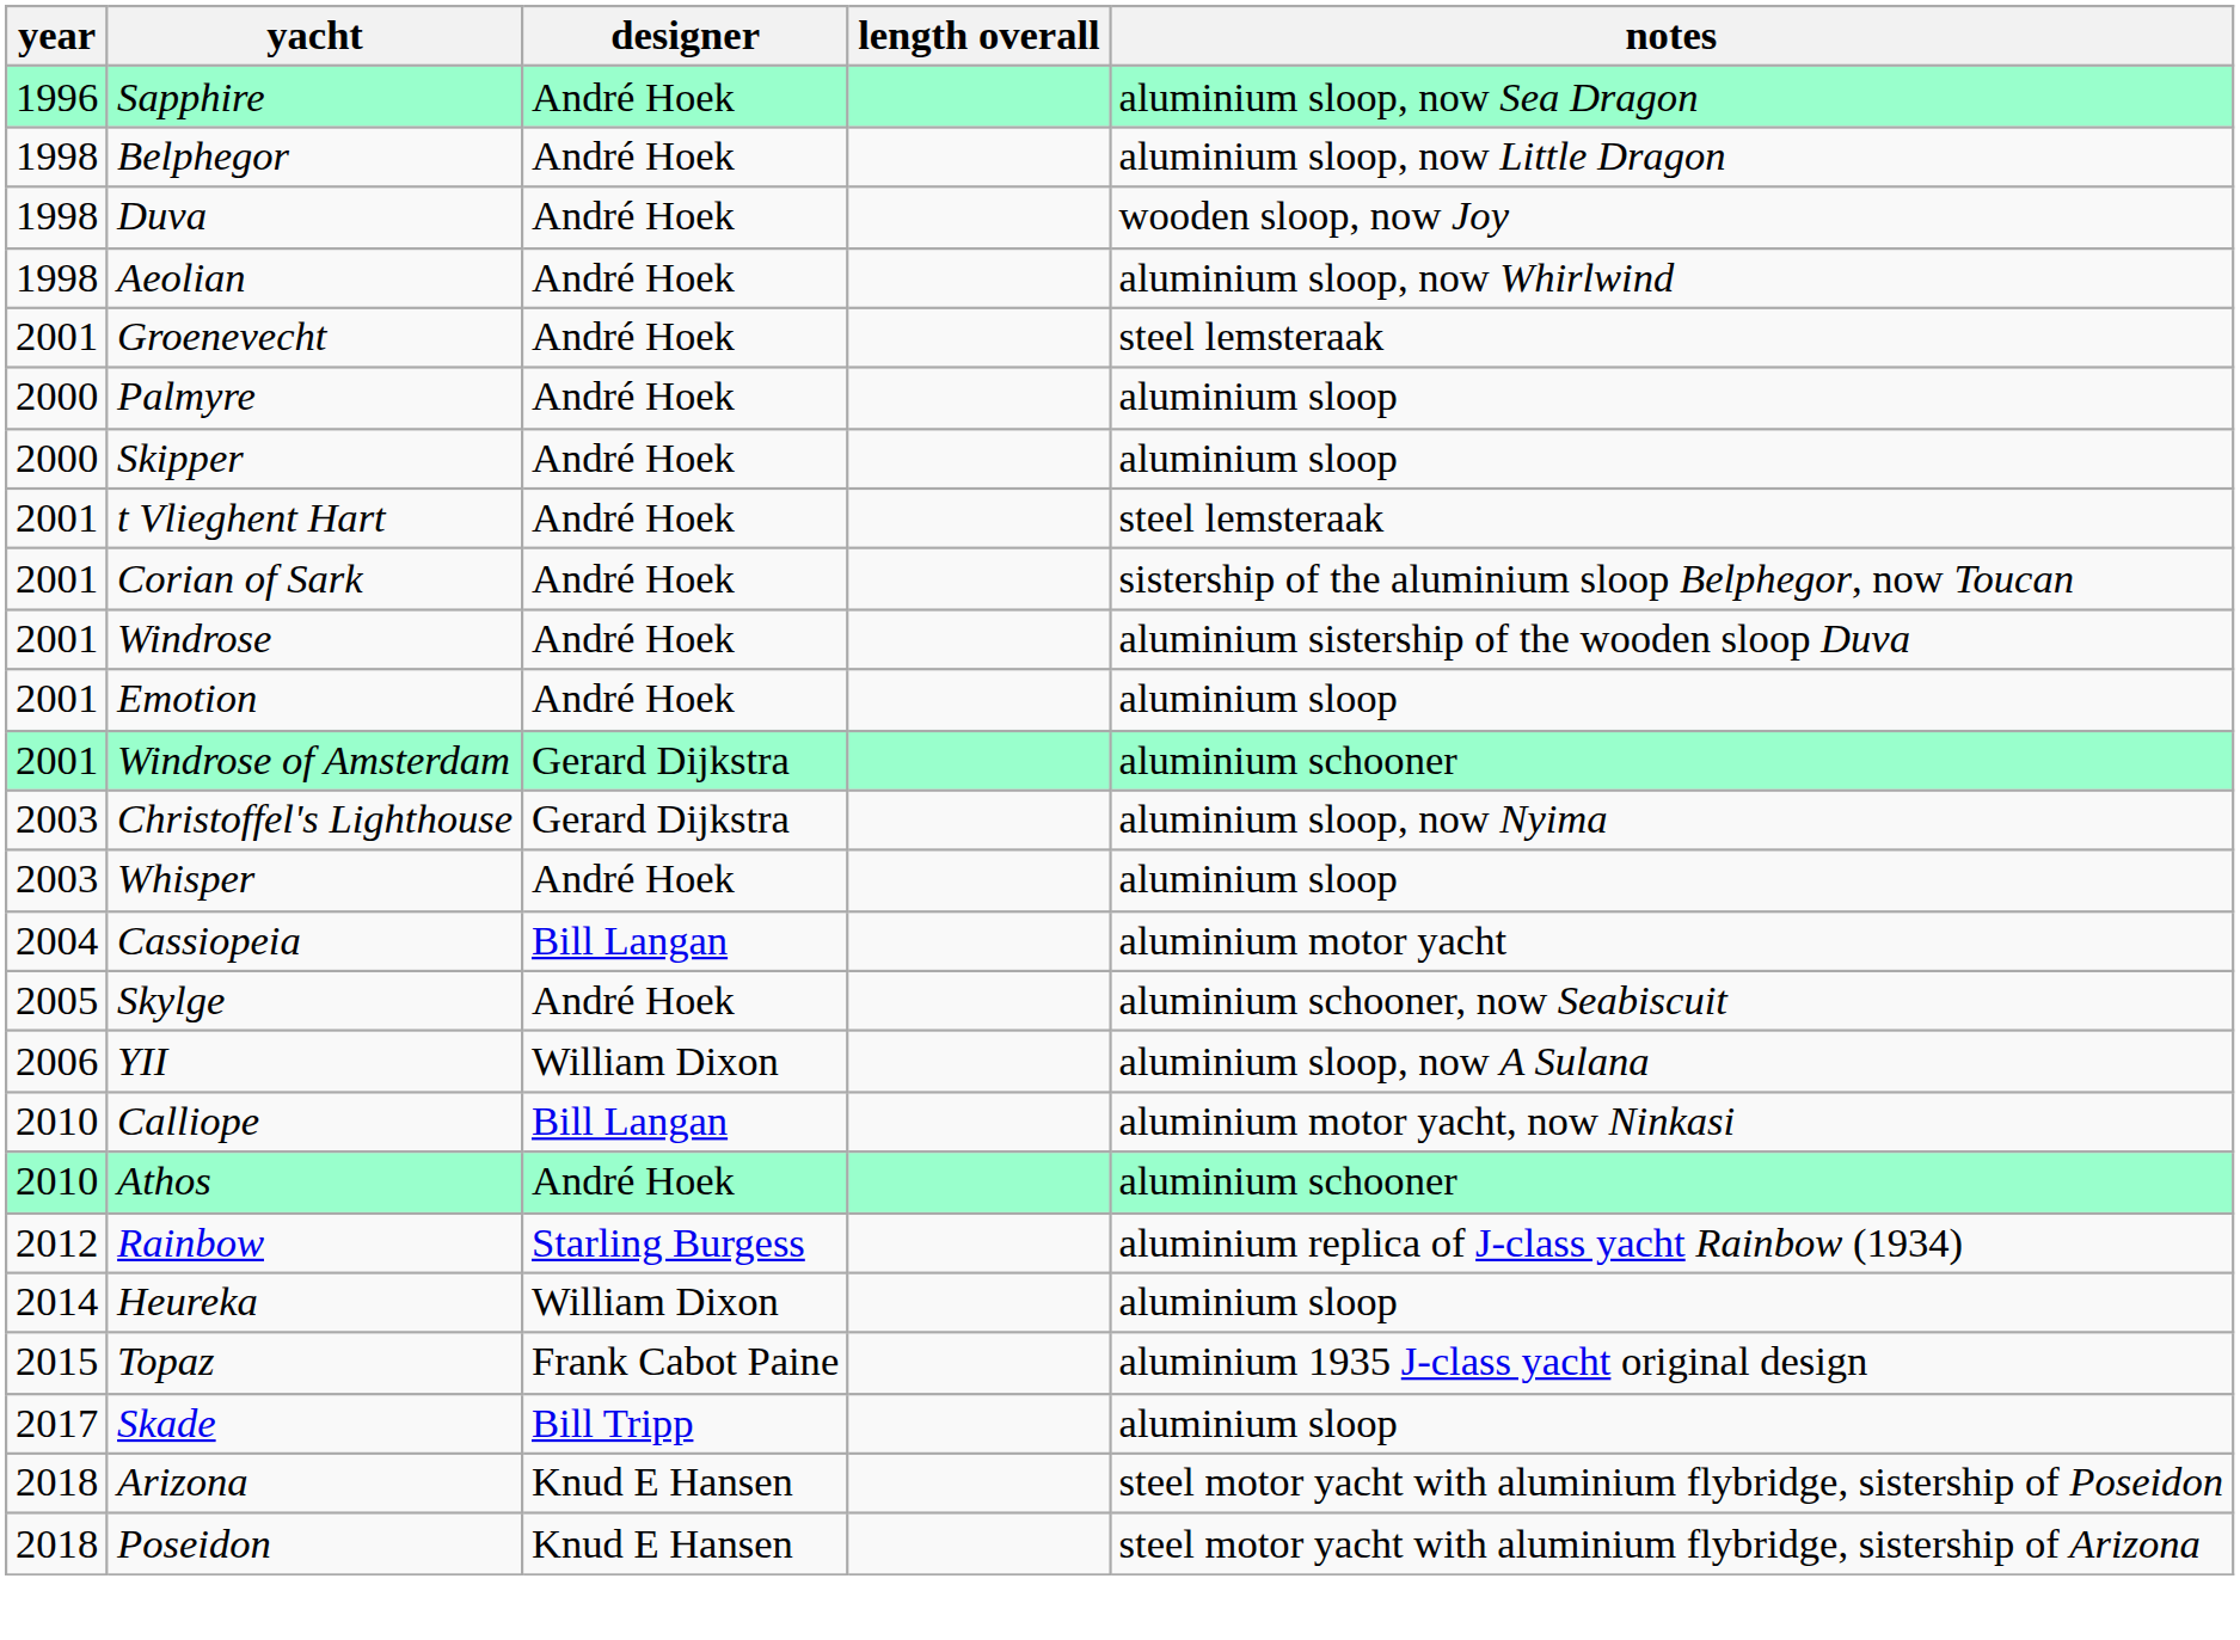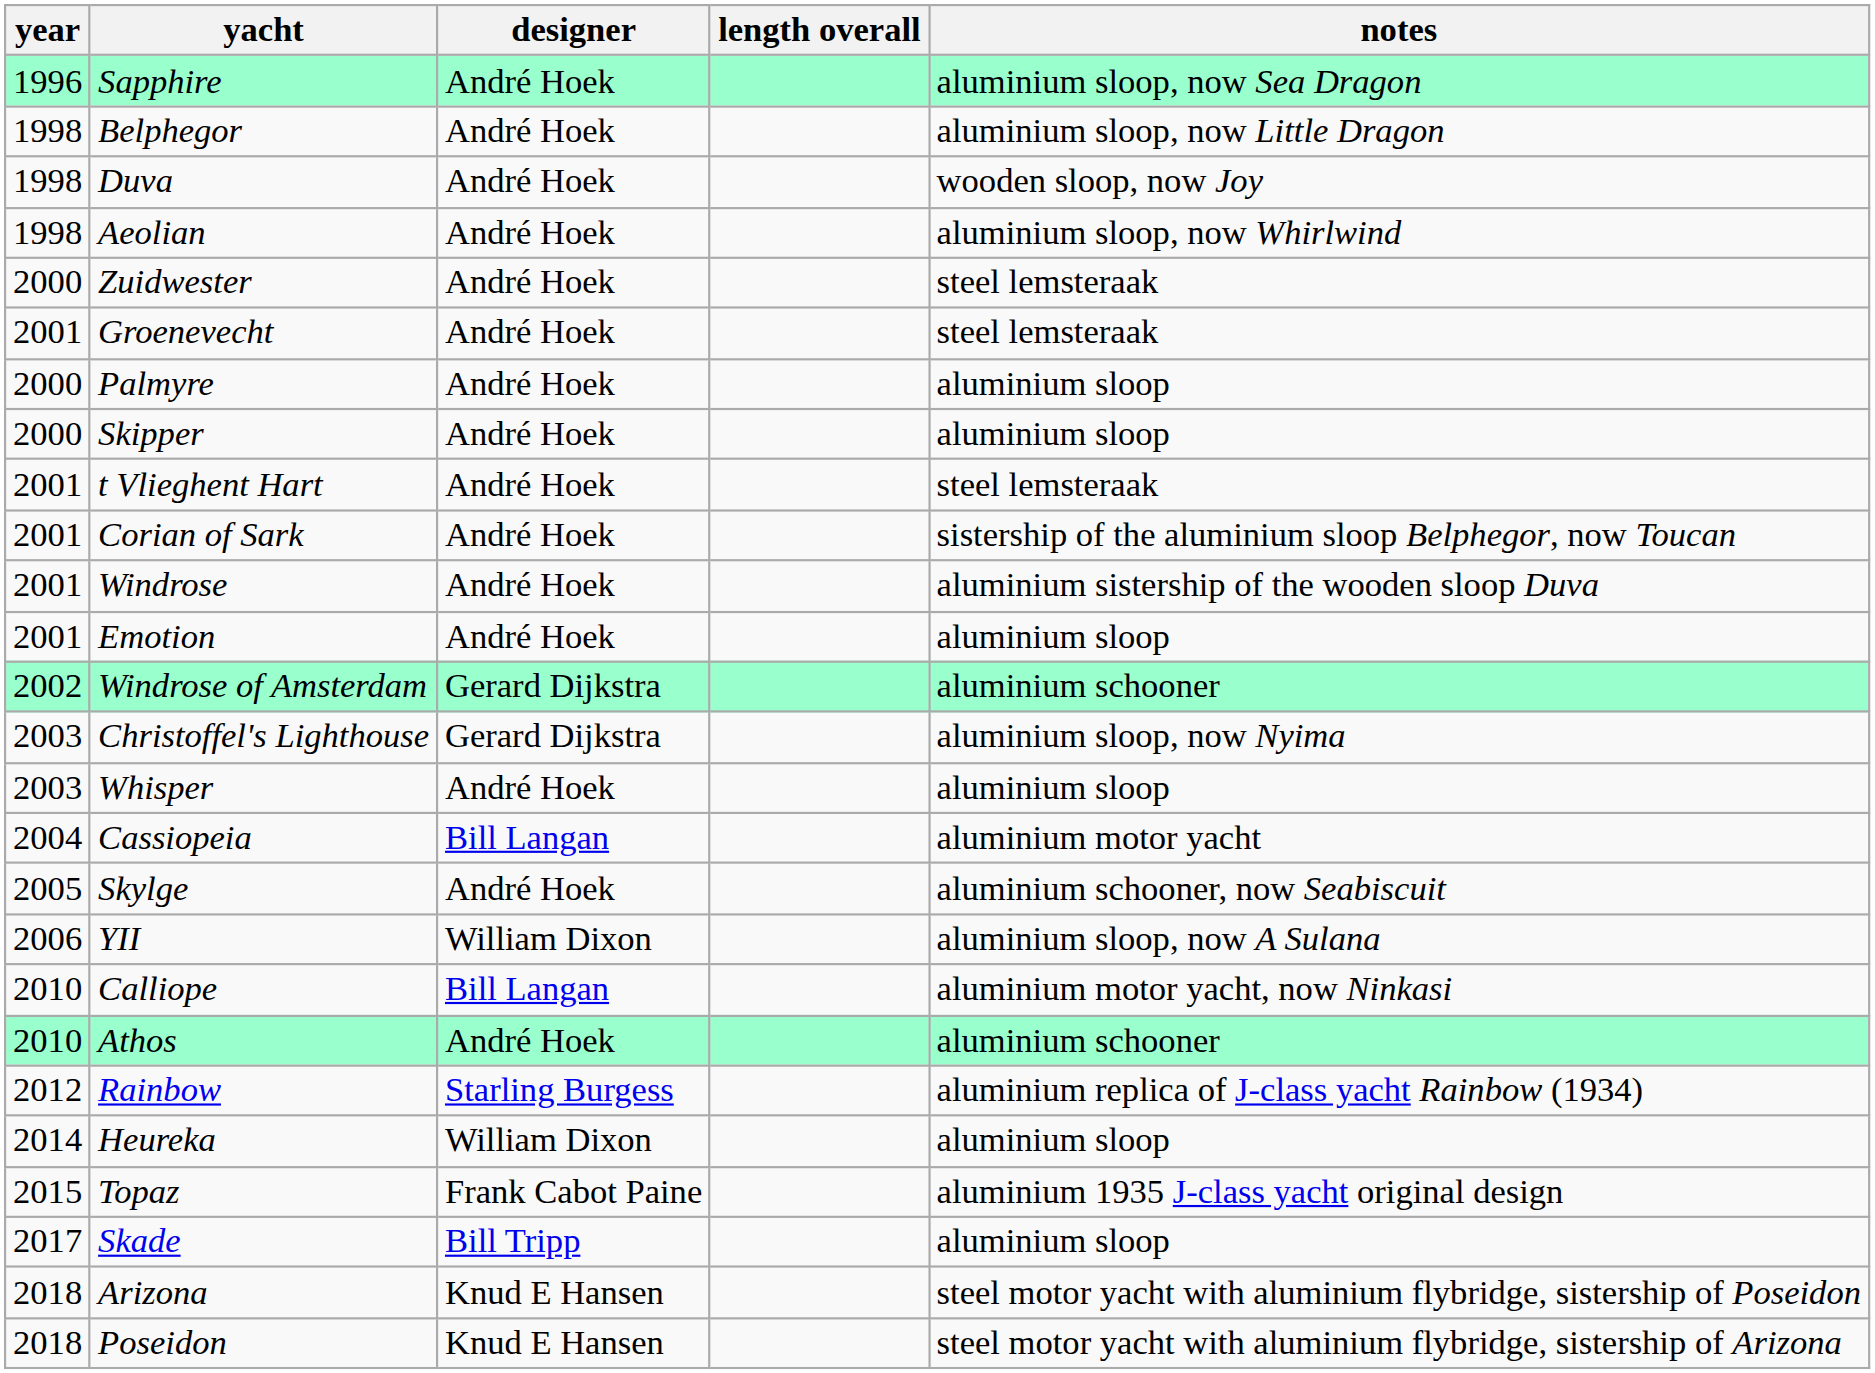+ row: 2000 | Zuidwester | André Hoek | steel lemsteraak
Windrose of Amsterdam | year: 2001 -> 2002
